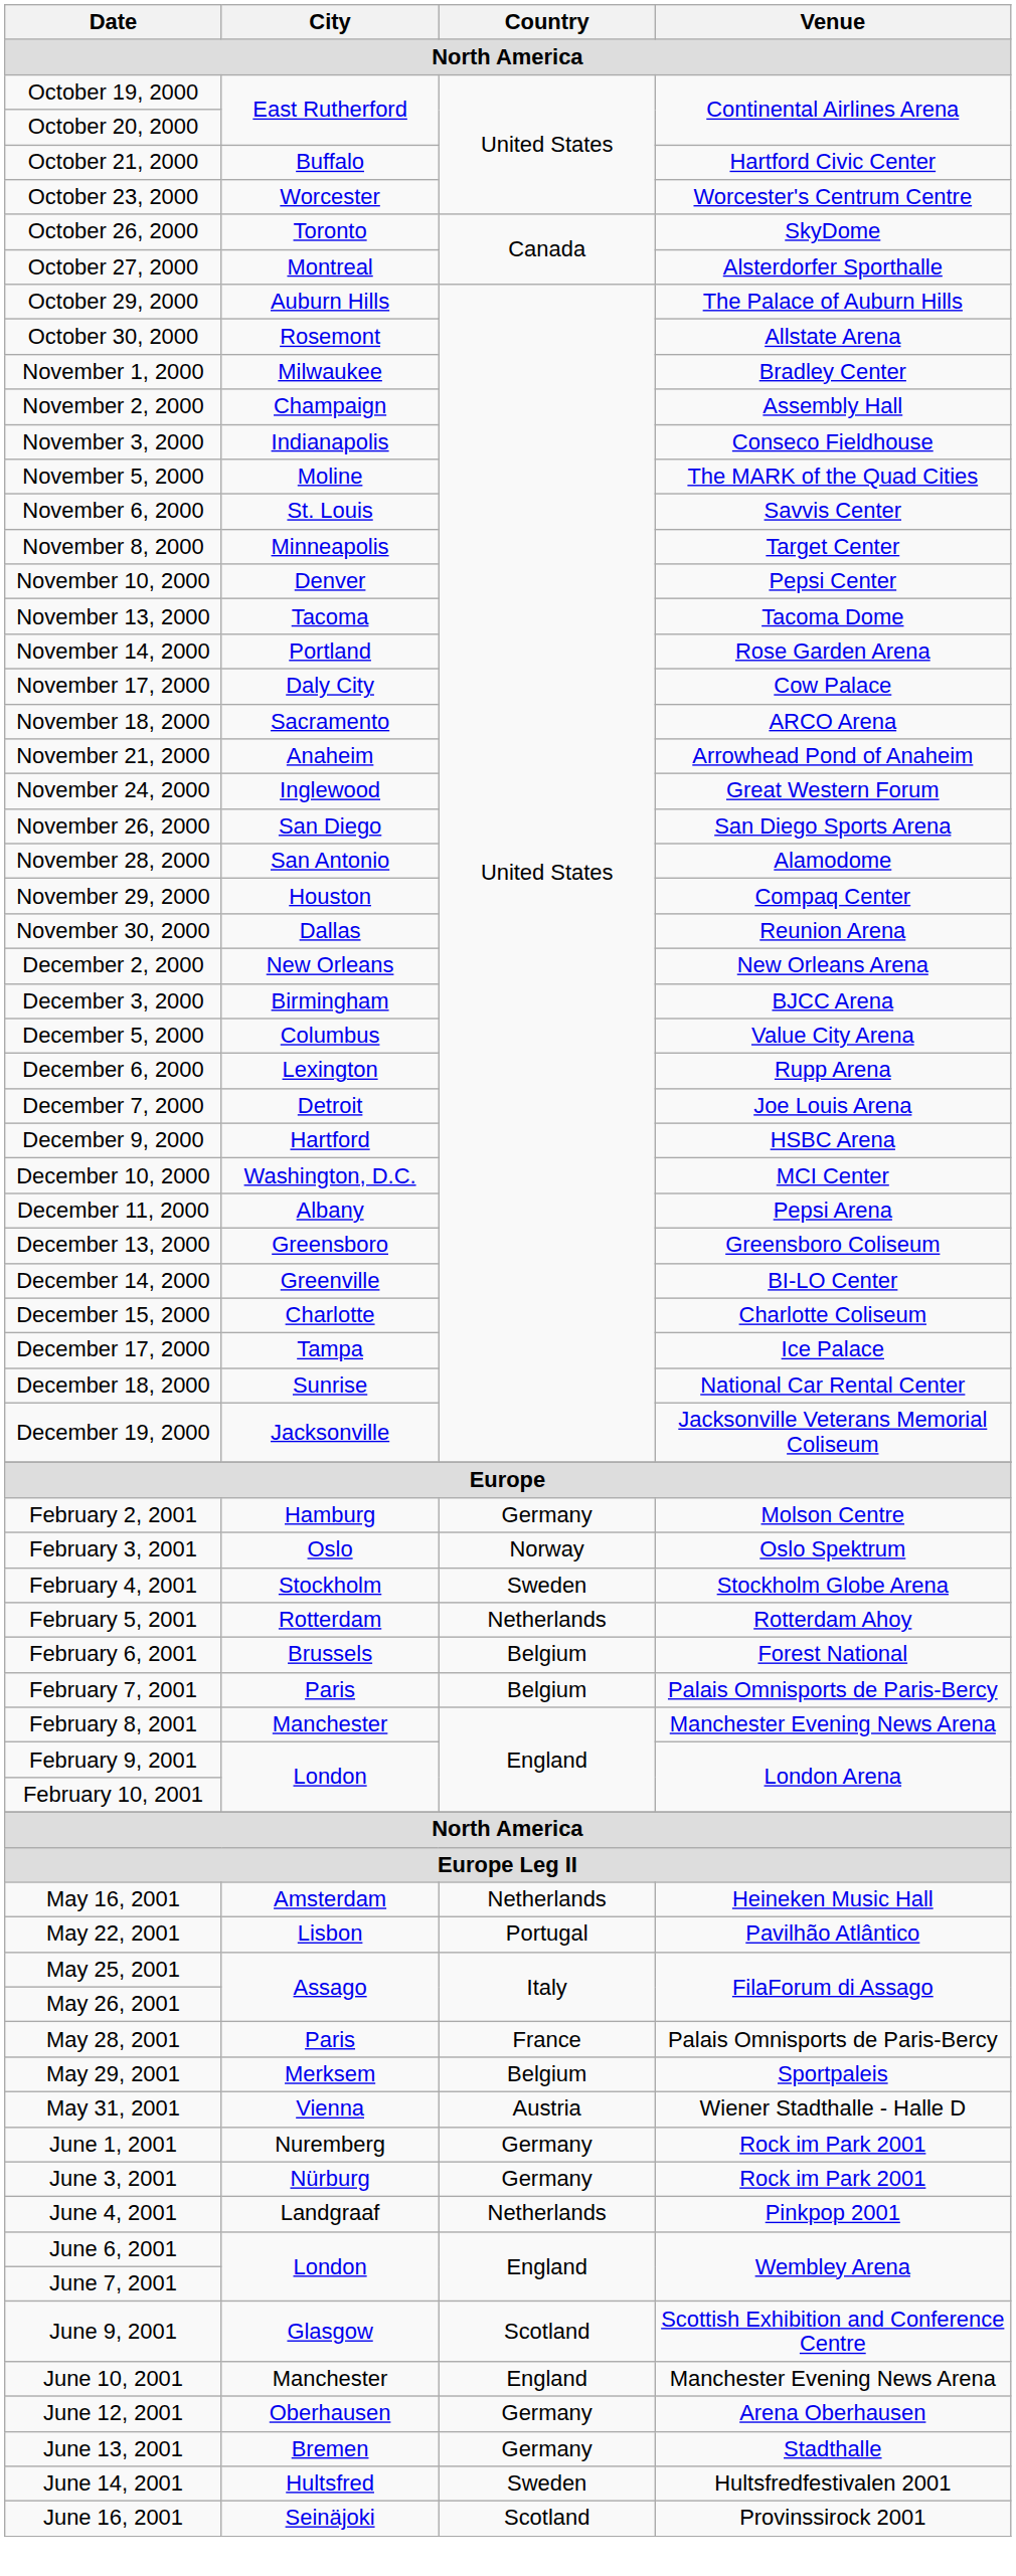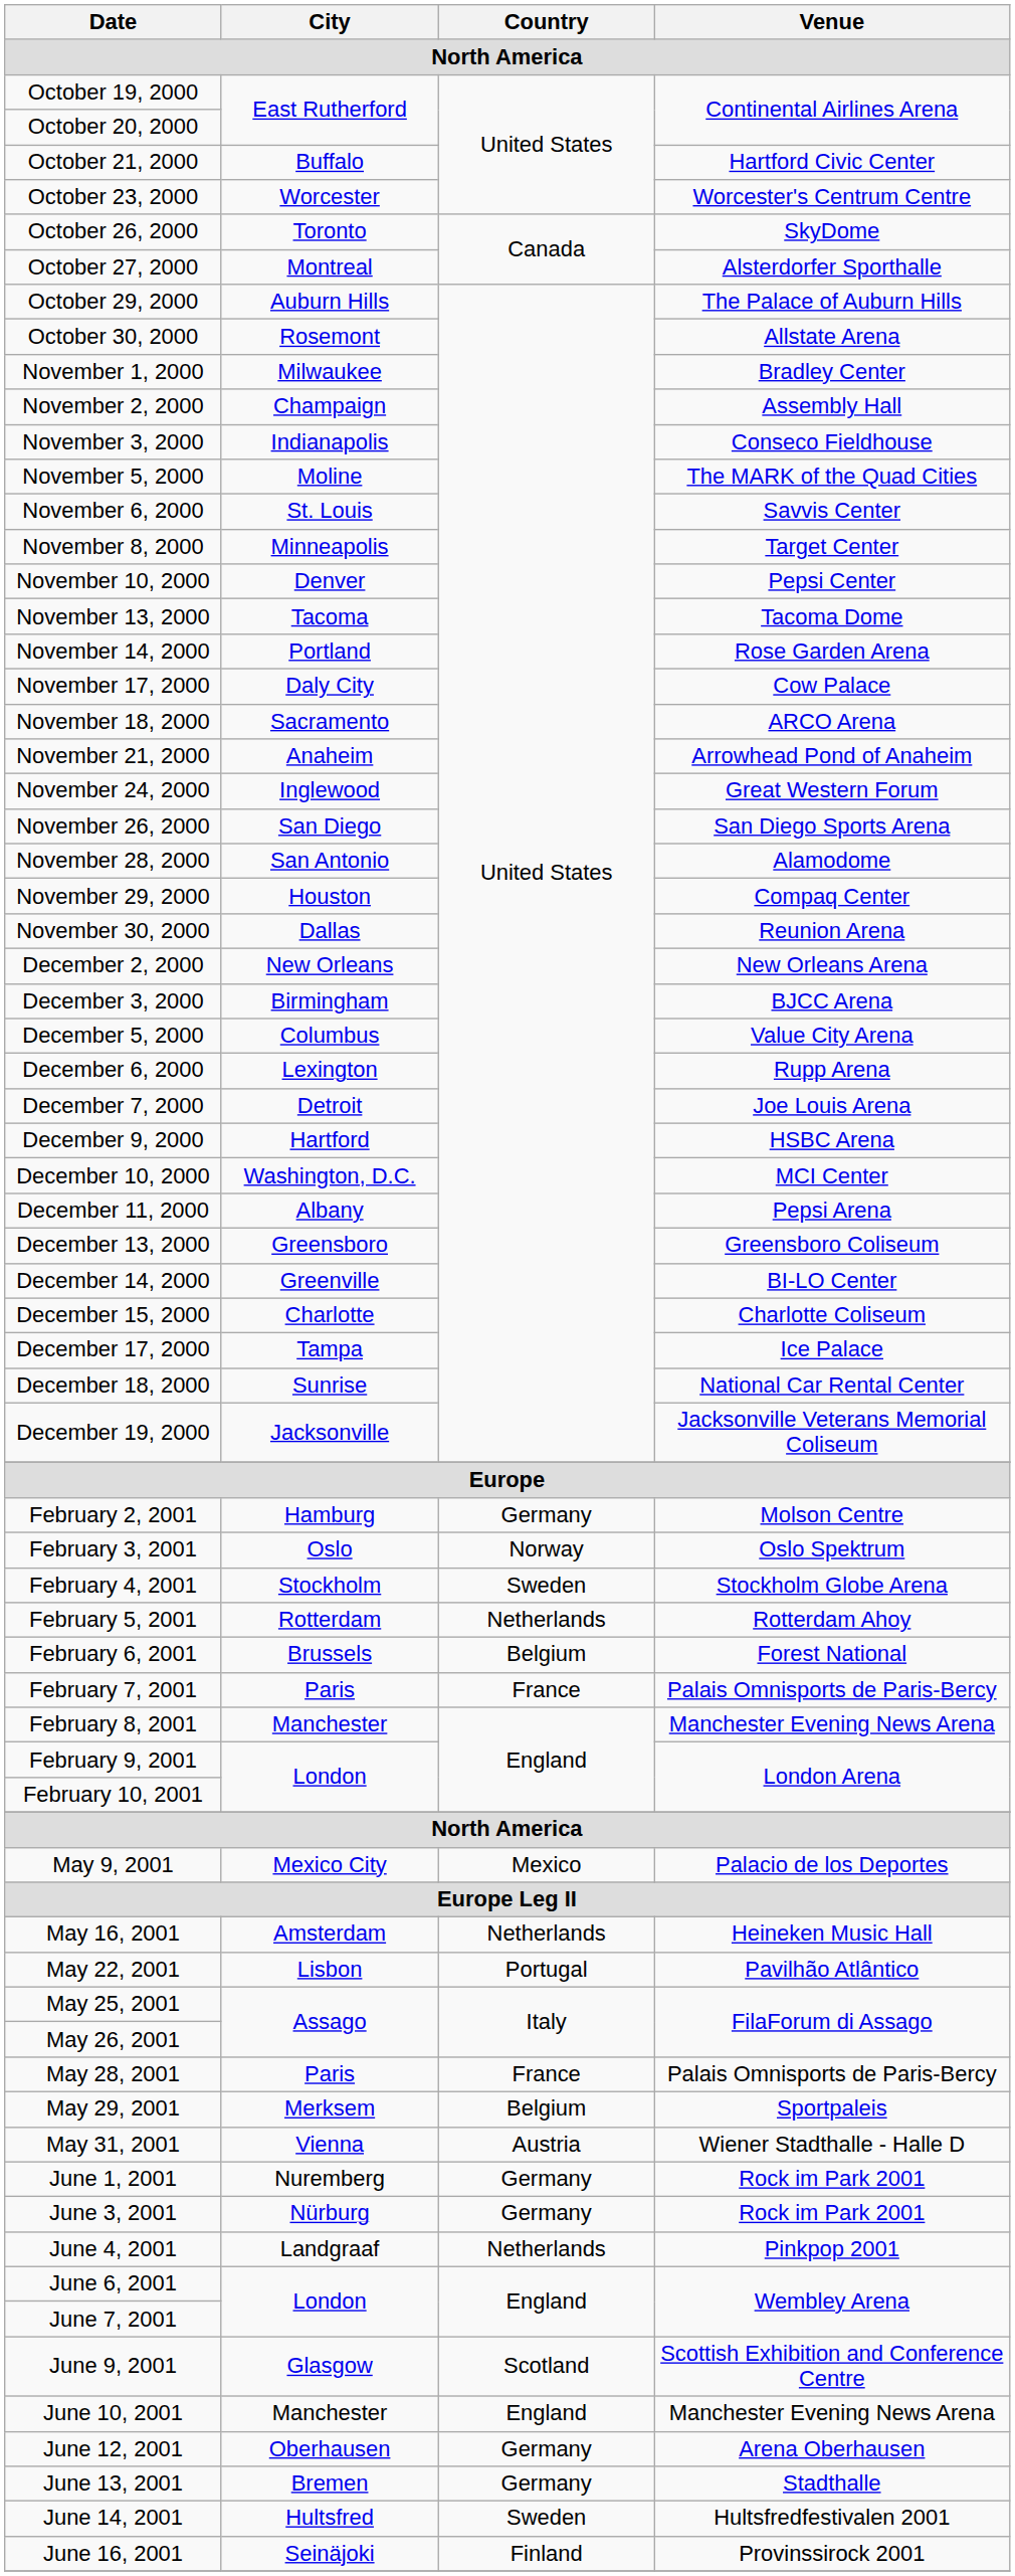February 7, 2001 | Country: Belgium -> France
+ row: May 9, 2001 | Mexico City | Mexico | Palacio de los Deportes
June 16, 2001 | Country: Scotland -> Finland
